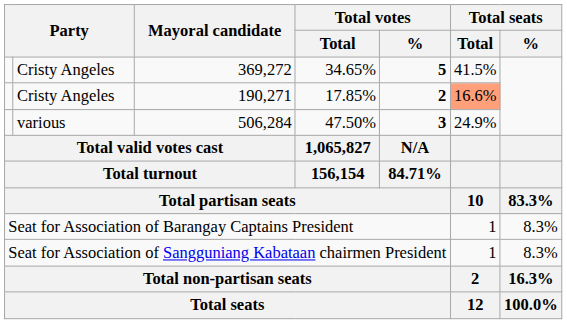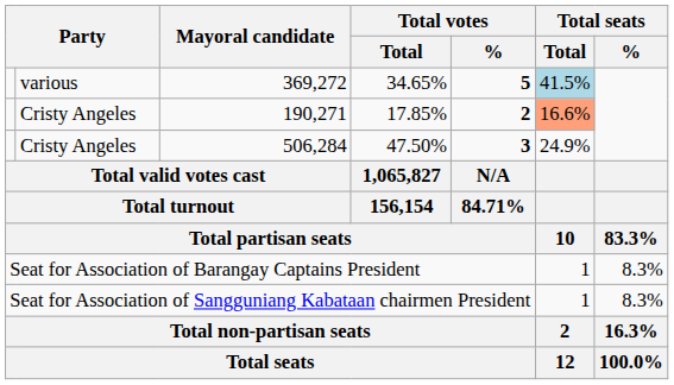369,272 | column 2: Cristy Angeles -> various
369,272 | Total seats / Total: no background -> lightblue background
506,284 | column 2: various -> Cristy Angeles
